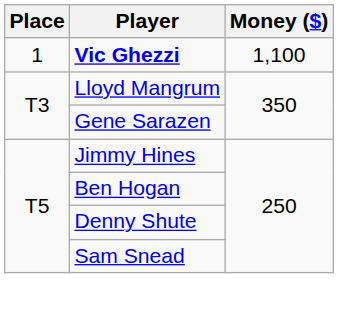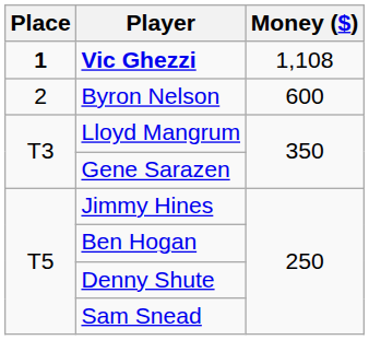Vic Ghezzi | Place: normal -> bold
Vic Ghezzi | Money ($): 1,100 -> 1,108
+ row: 2 | Byron Nelson | 600
